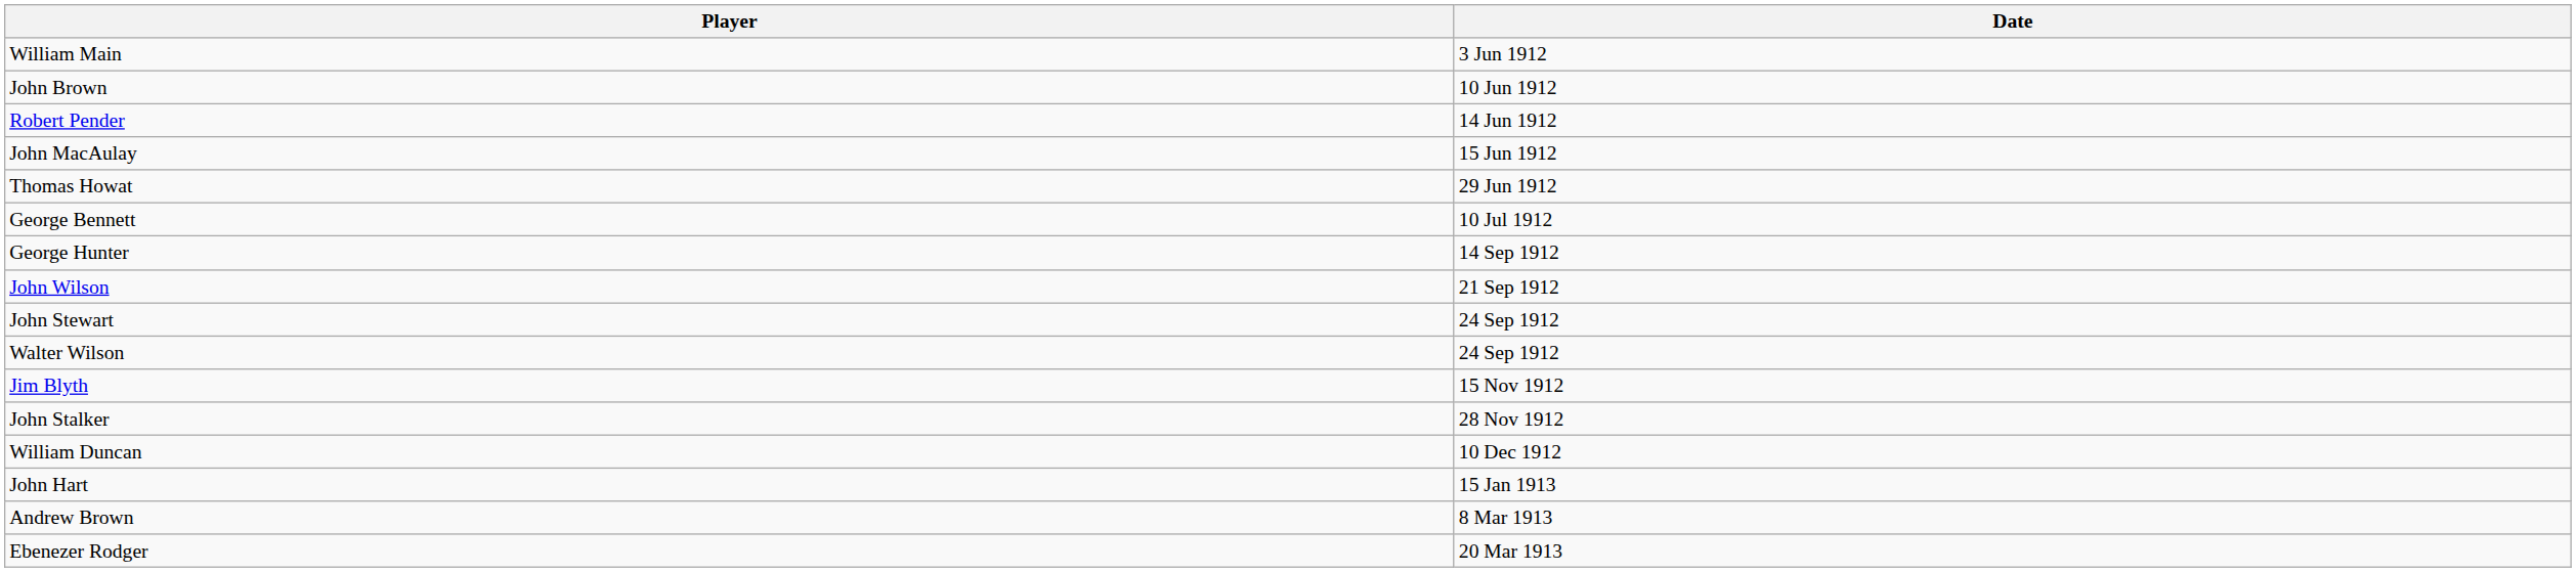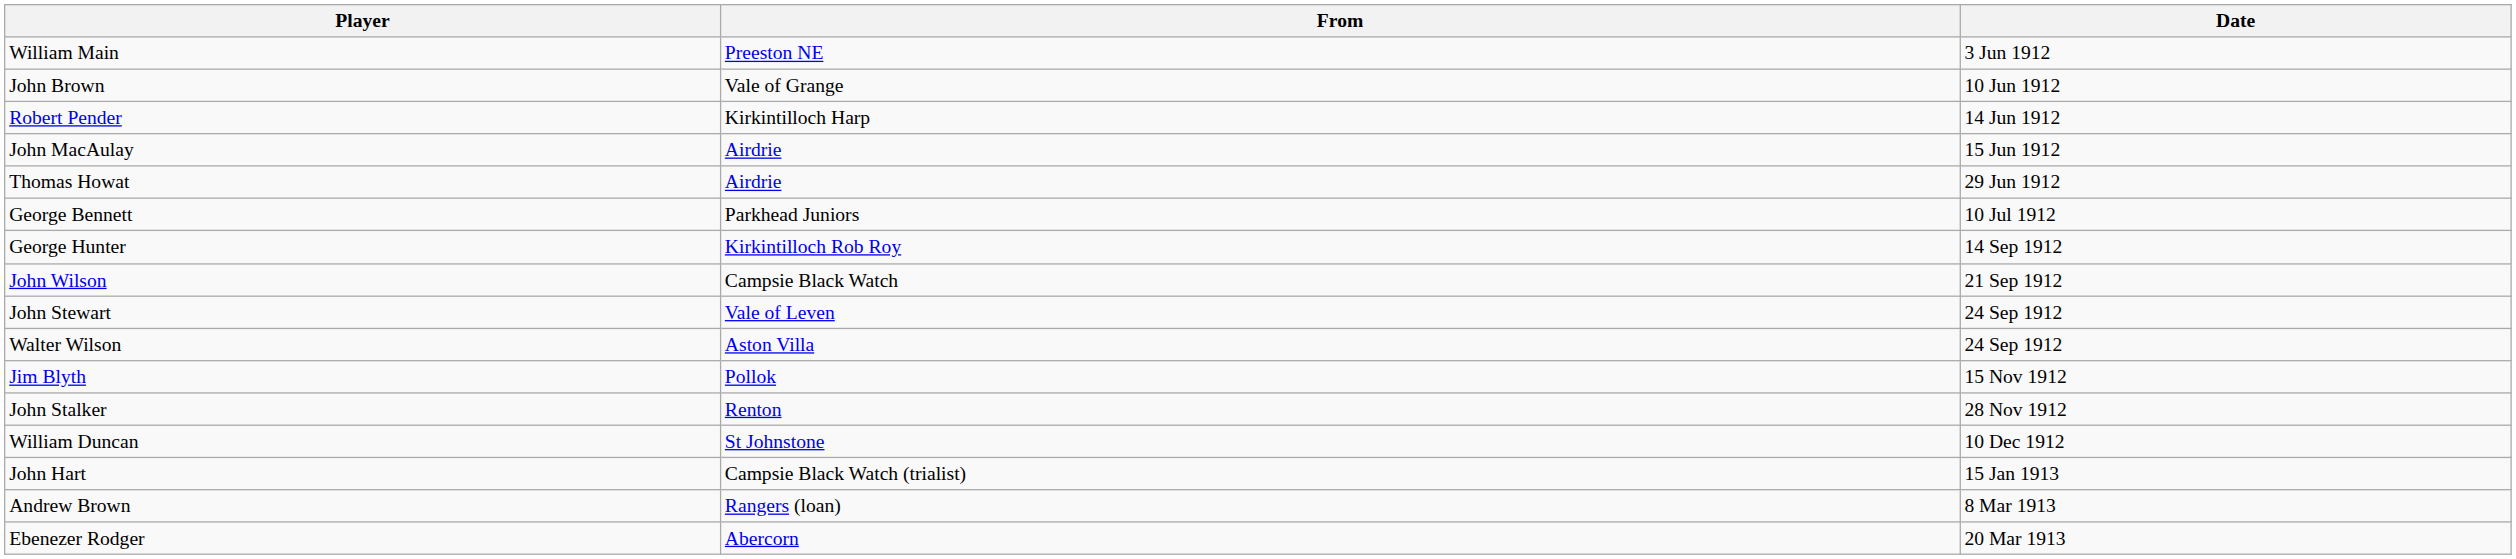+ column: From | Preeston NE | Vale of Grange | Kirkintilloch Harp | Airdrie | Airdrie | Parkhead Juniors | Kirkintilloch Rob Roy | Campsie Black Watch | Vale of Leven | Aston Villa | Pollok | Renton | St Johnstone | Campsie Black Watch (trialist) | Rangers (loan) | Abercorn
